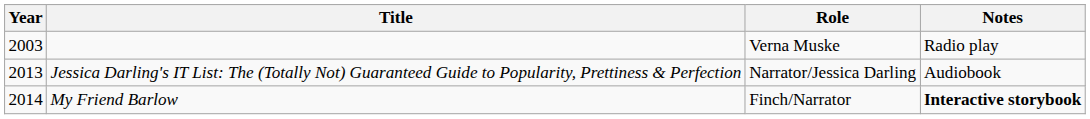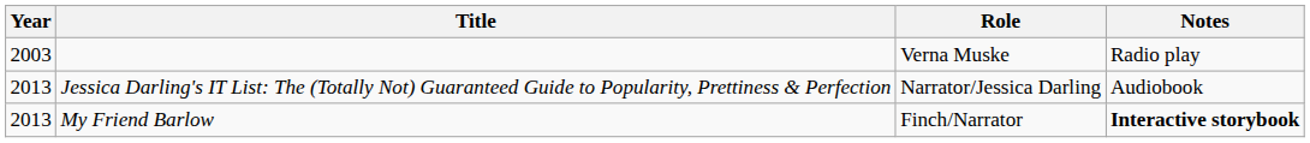My Friend Barlow | Year: 2014 -> 2013
